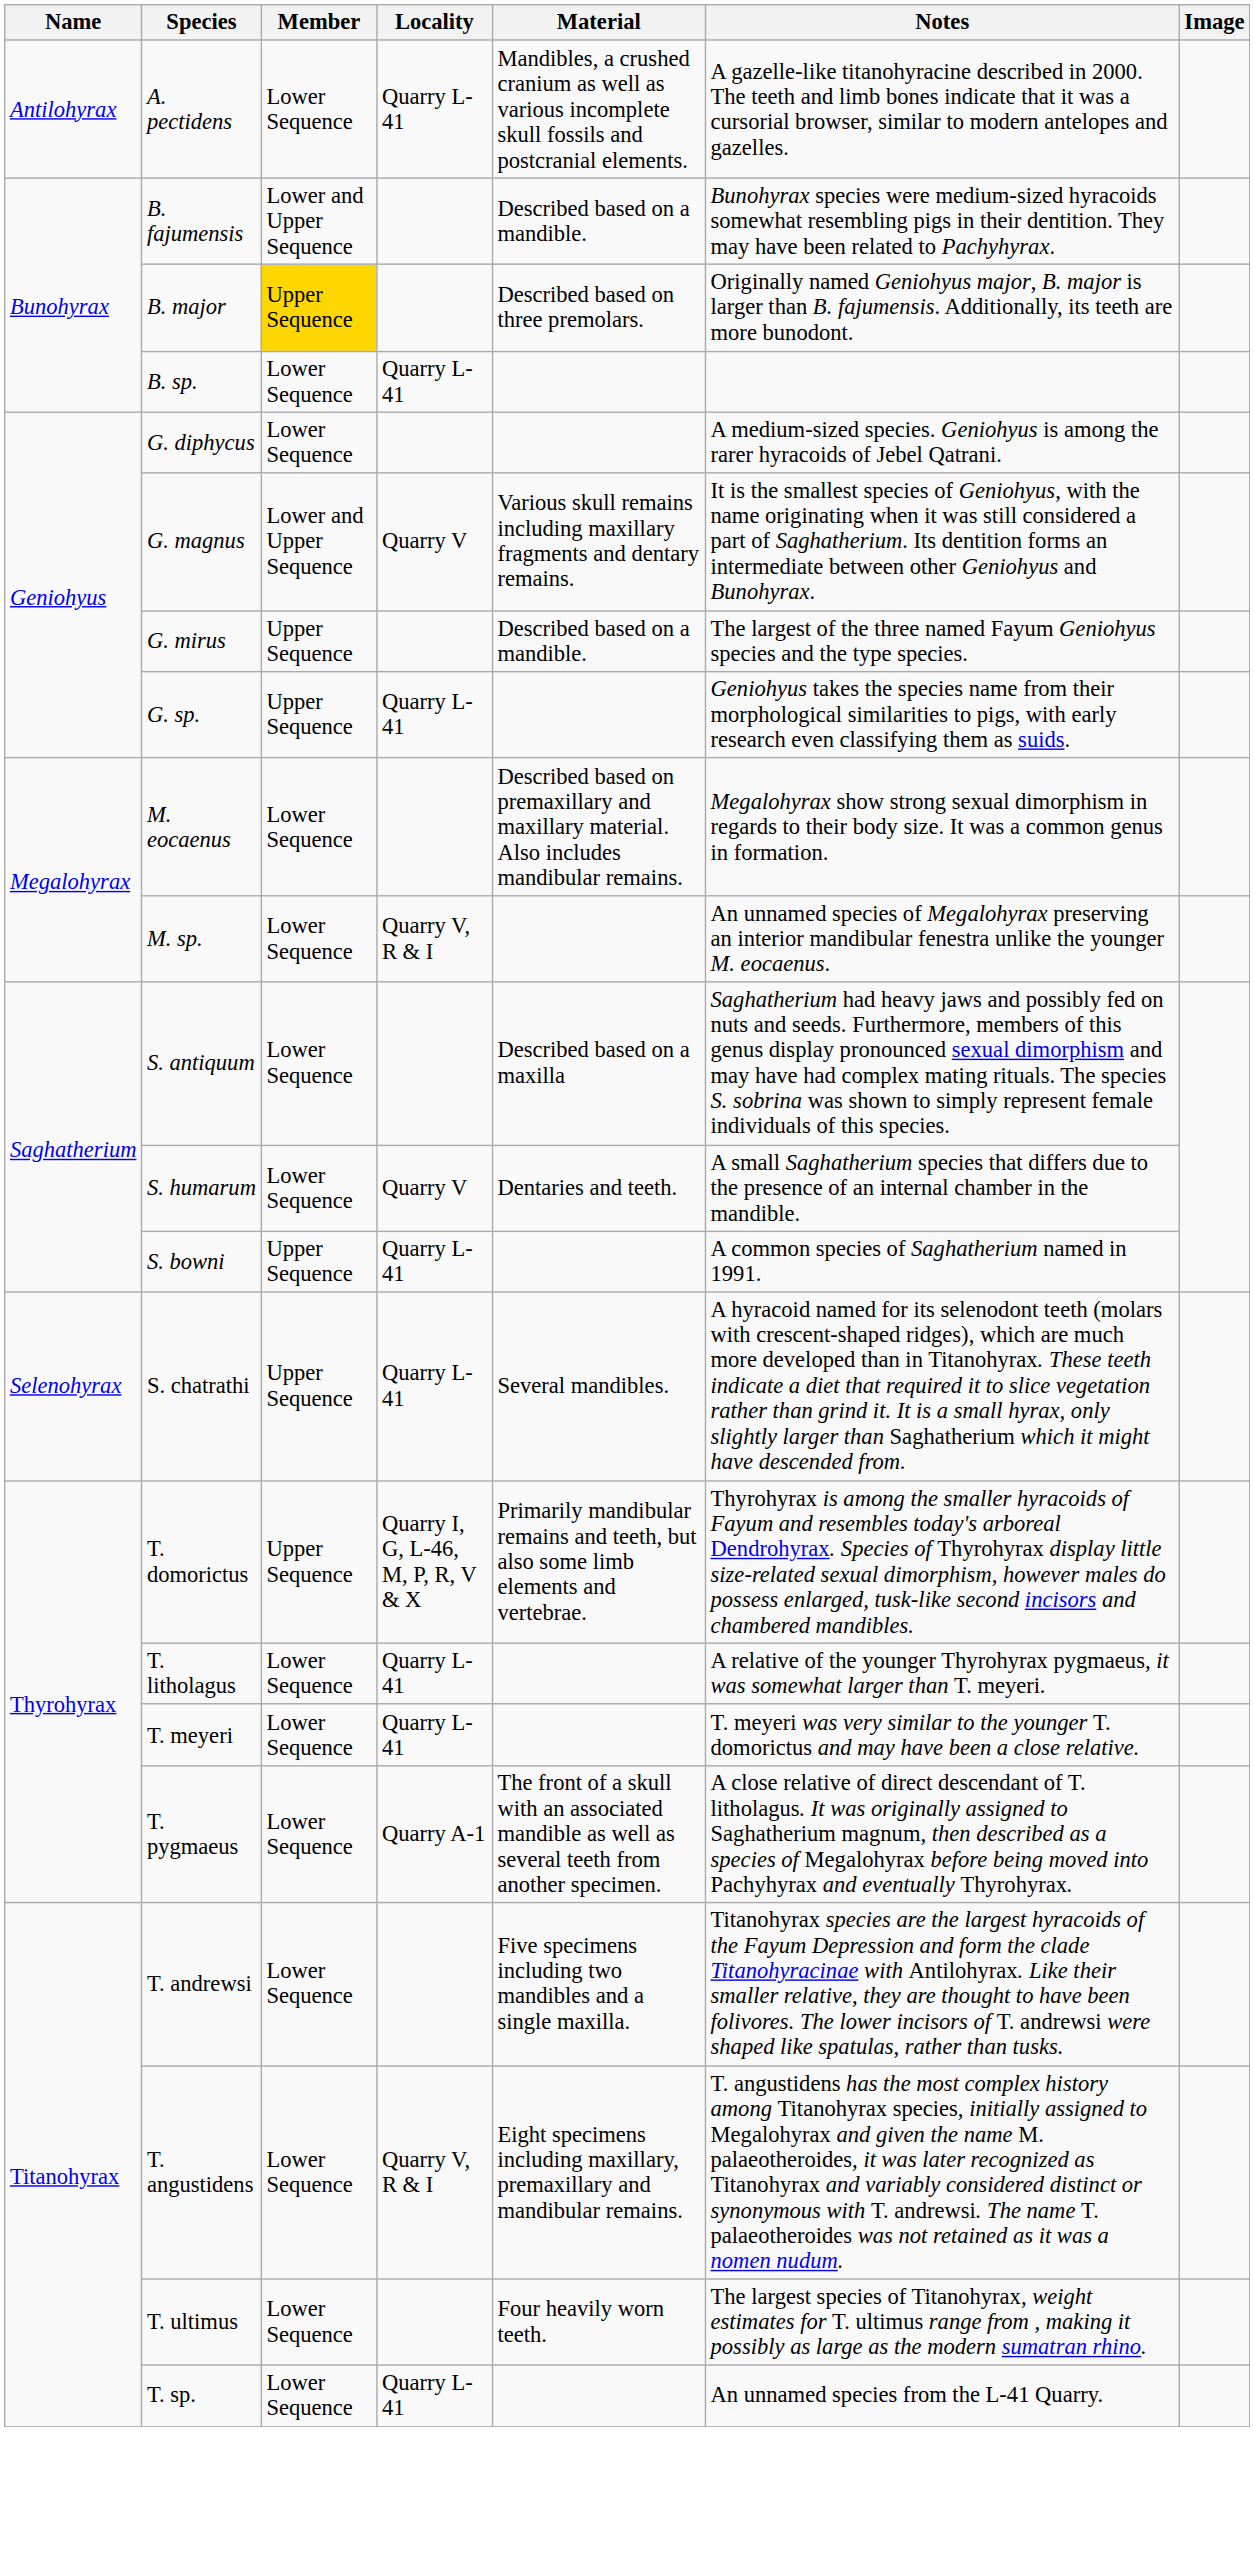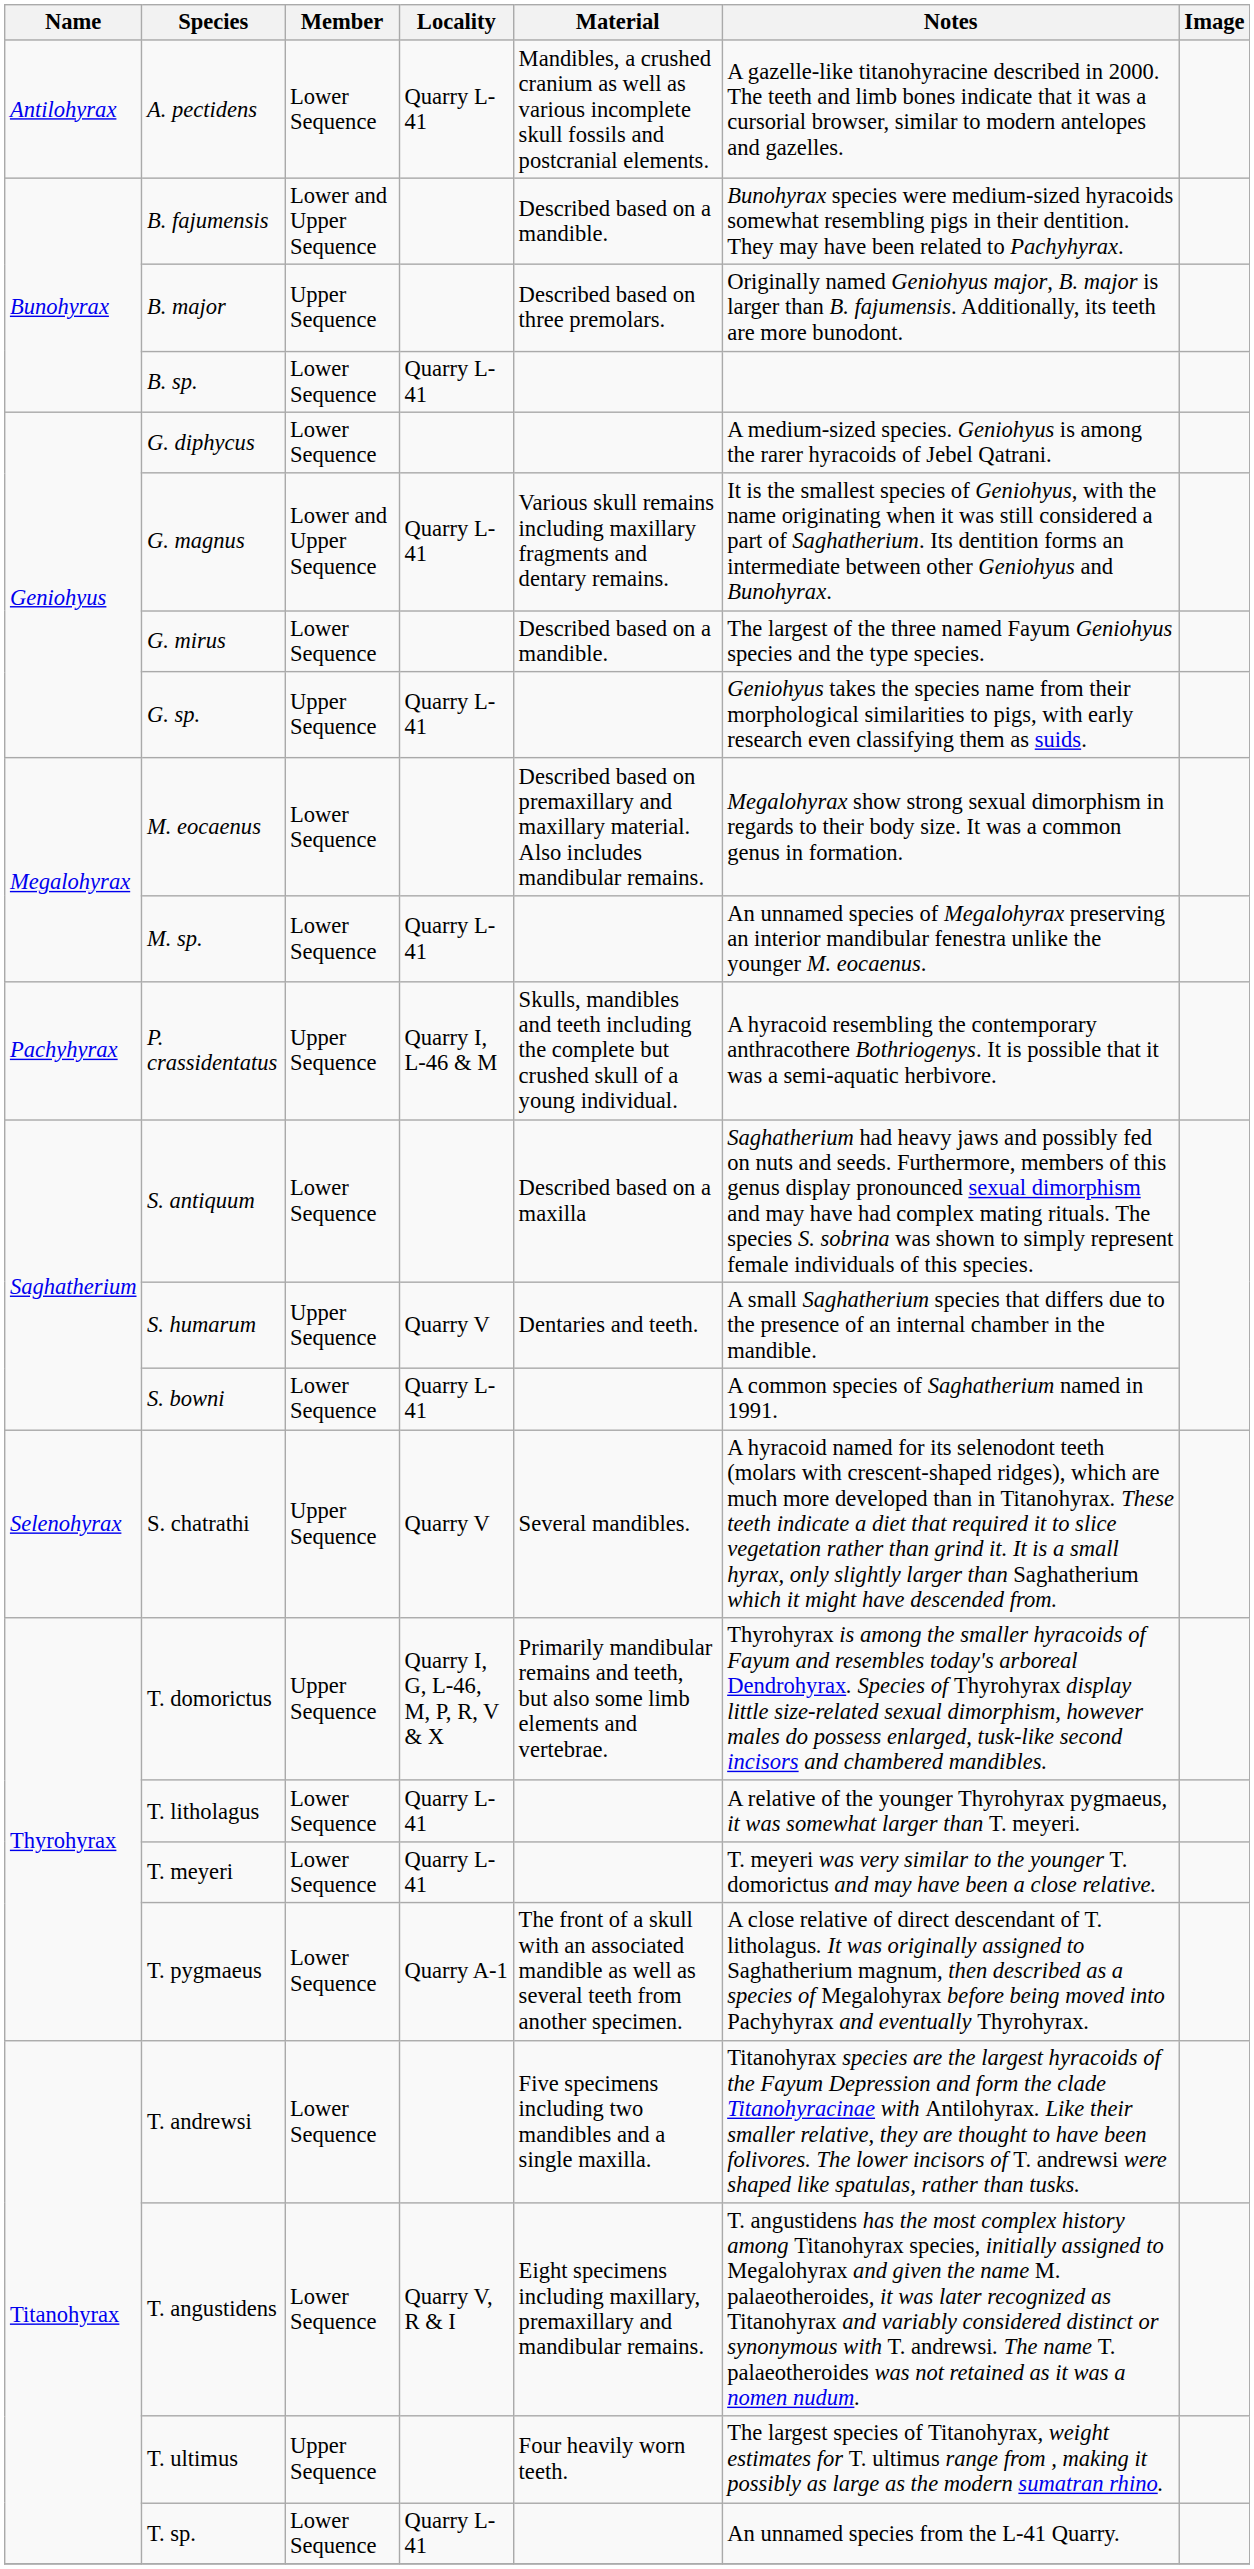B. major | Member: gold background -> no background
G. magnus | Locality: Quarry V -> Quarry L-41
G. mirus | Member: Upper Sequence -> Lower Sequence
M. sp. | Locality: Quarry V, R & I -> Quarry L-41
+ row: Pachyhyrax | P. crassidentatus | Upper Sequence | Quarry I, L-46 & M | Skulls, mandibles and teeth including the complete but crushed skull of a young individual. | A hyracoid resembling the contemporary anthracothere Bothriogenys. It is possible that it was a semi-aquatic herbivore.
S. humarum | Member: Lower Sequence -> Upper Sequence
S. bowni | Member: Upper Sequence -> Lower Sequence
S. chatrathi | Locality: Quarry L-41 -> Quarry V
T. ultimus | Member: Lower Sequence -> Upper Sequence
